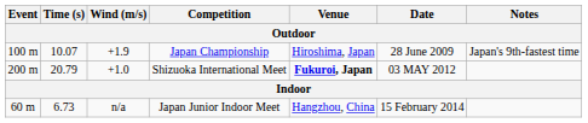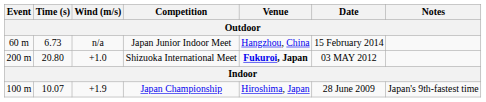rows swapped: Japan Championship <-> Japan Junior Indoor Meet
Shizuoka International Meet | Time (s): 20.79 -> 20.80
